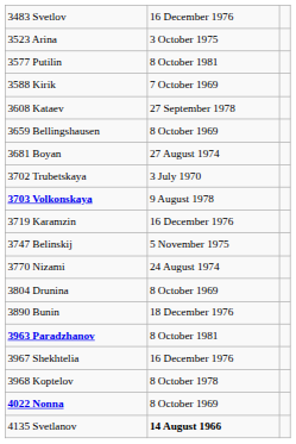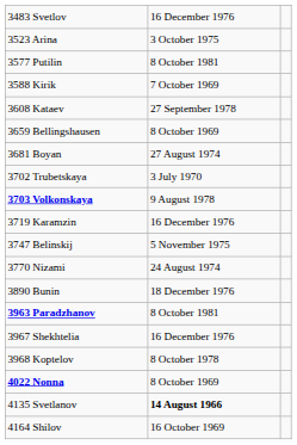- row: 3804 Drunina | 8 October 1969
+ row: 4164 Shilov | 16 October 1969
